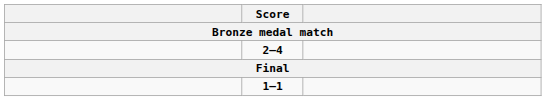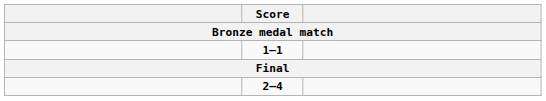rows swapped: 2–4 <-> 1–1
